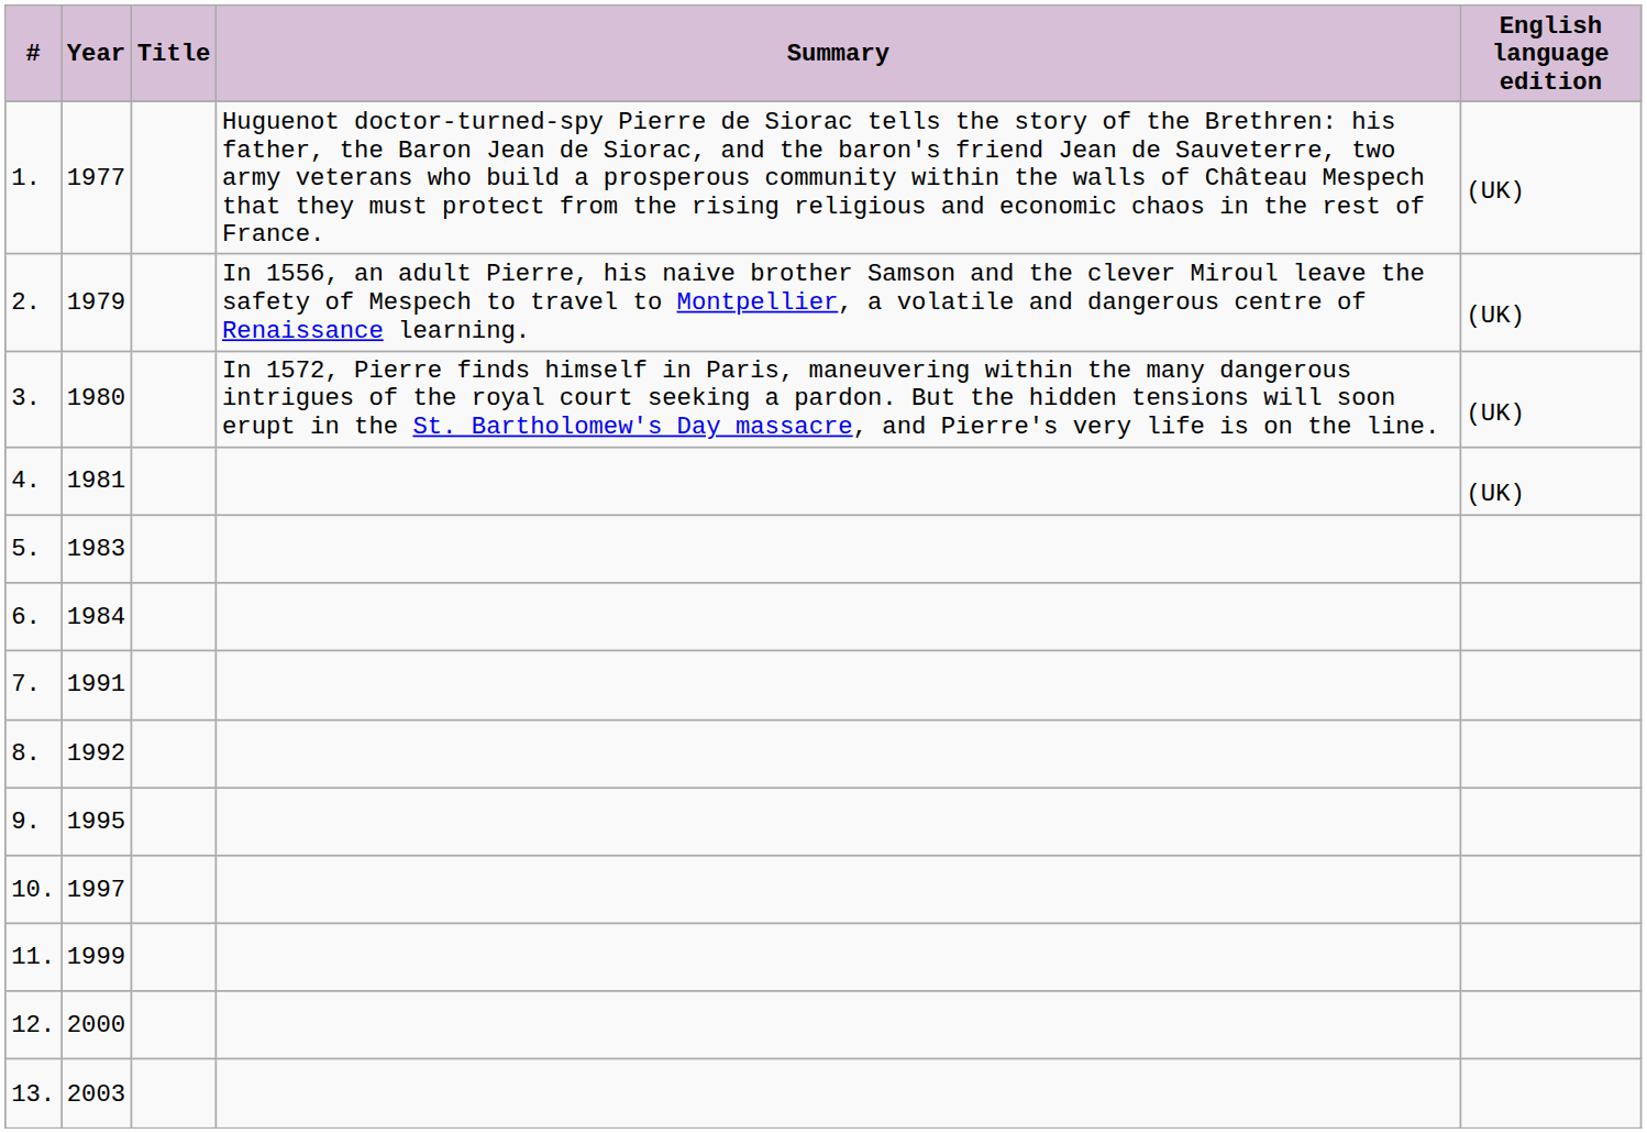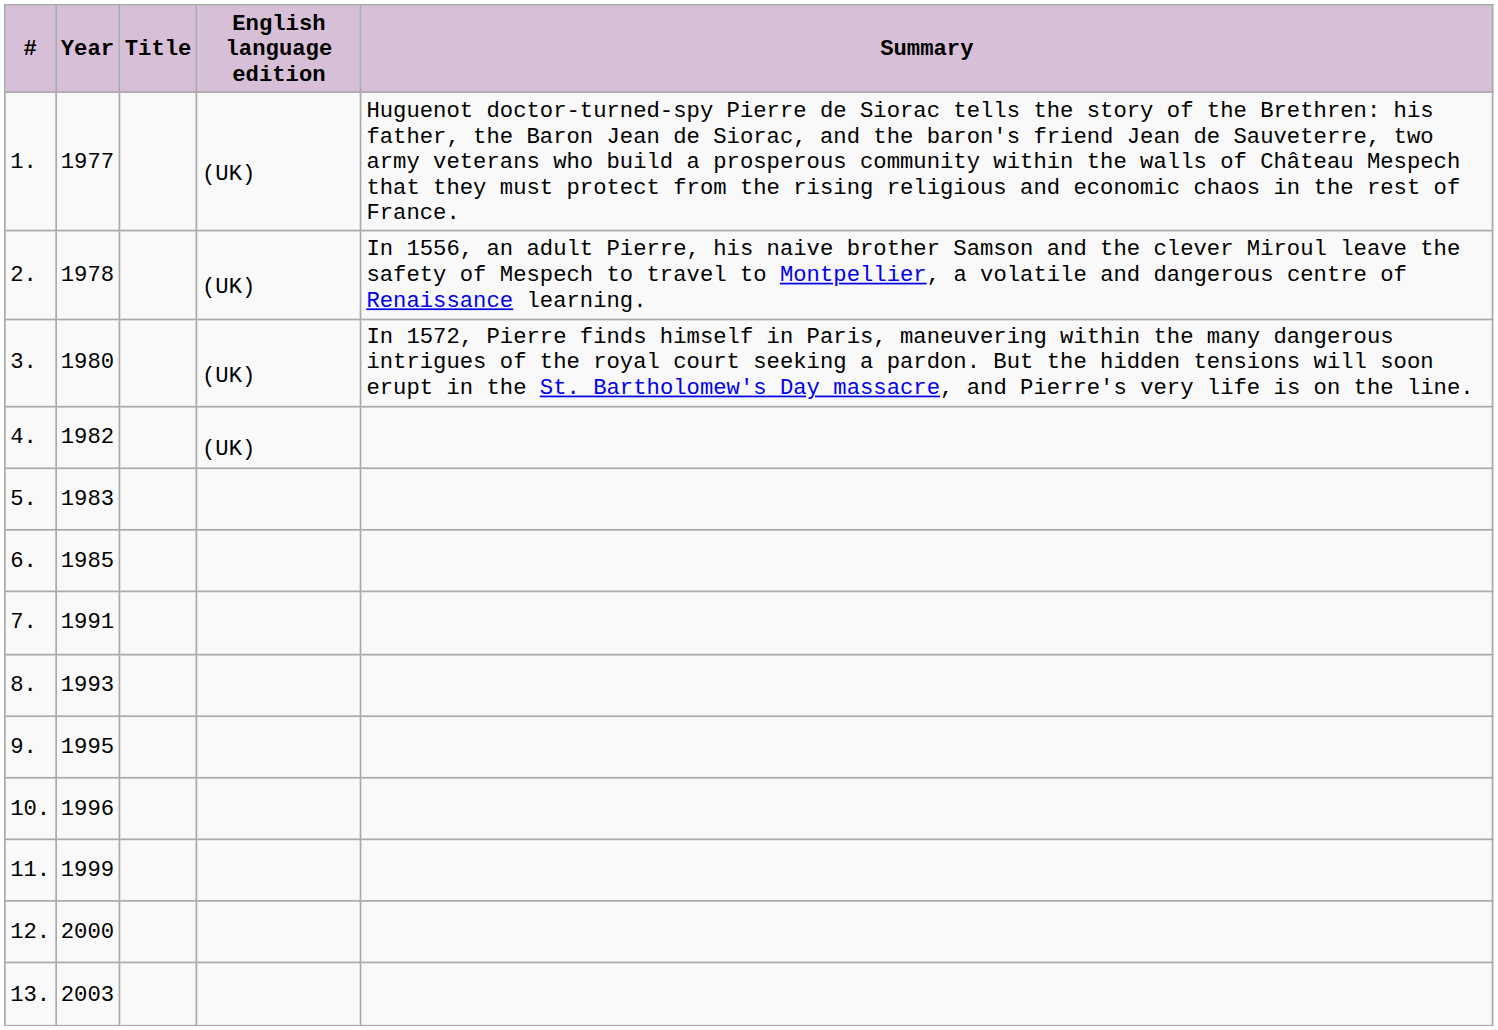columns swapped: English language edition <-> Summary
2. | Year: 1979 -> 1978
4. | Year: 1981 -> 1982
6. | Year: 1984 -> 1985
8. | Year: 1992 -> 1993
10. | Year: 1997 -> 1996
